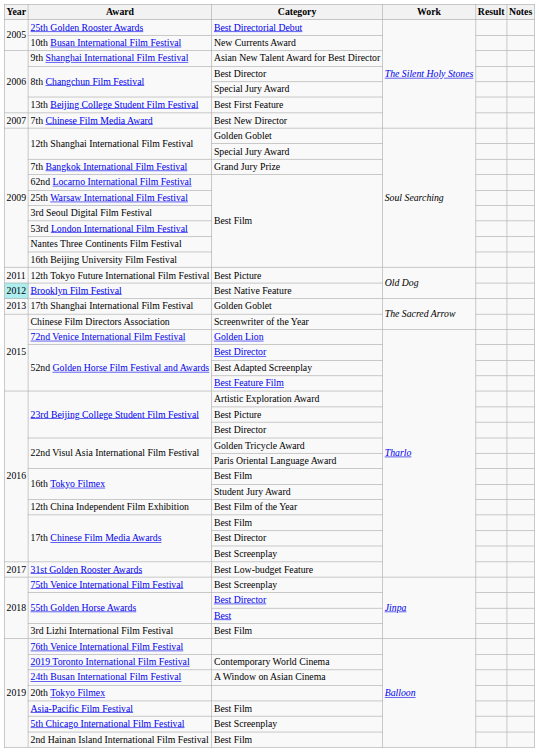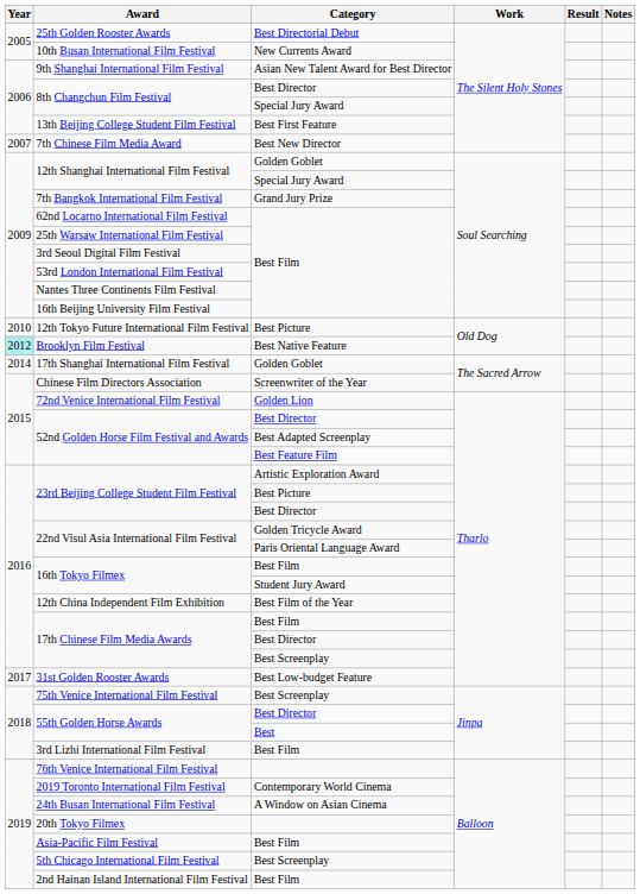12th Tokyo Future International Film Festival | Year: 2011 -> 2010
17th Shanghai International Film Festival | Year: 2013 -> 2014
